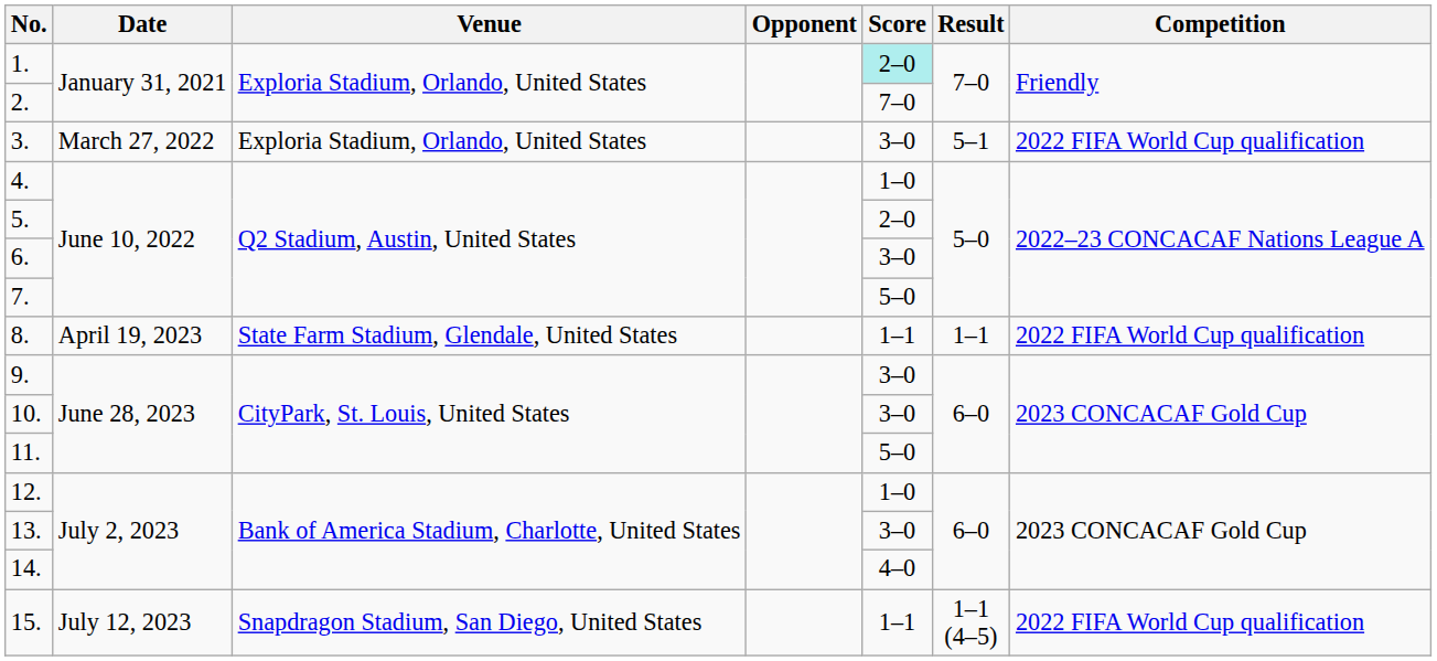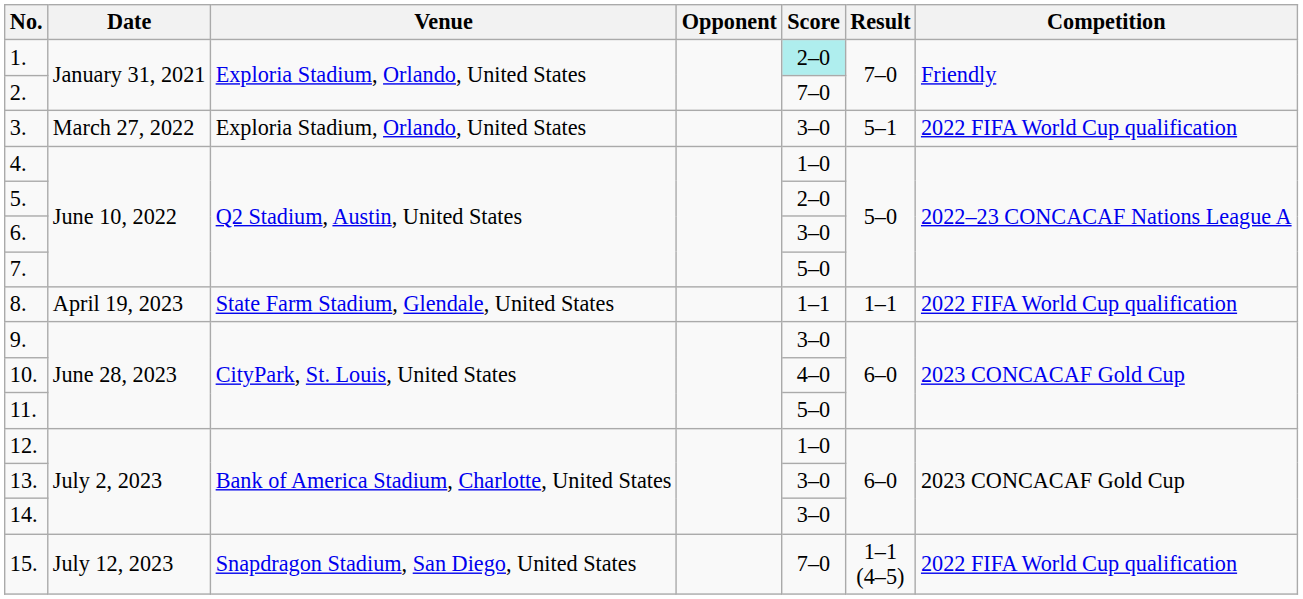10. | Score: 3–0 -> 4–0
14. | Score: 4–0 -> 3–0
15. | Score: 1–1 -> 7–0
